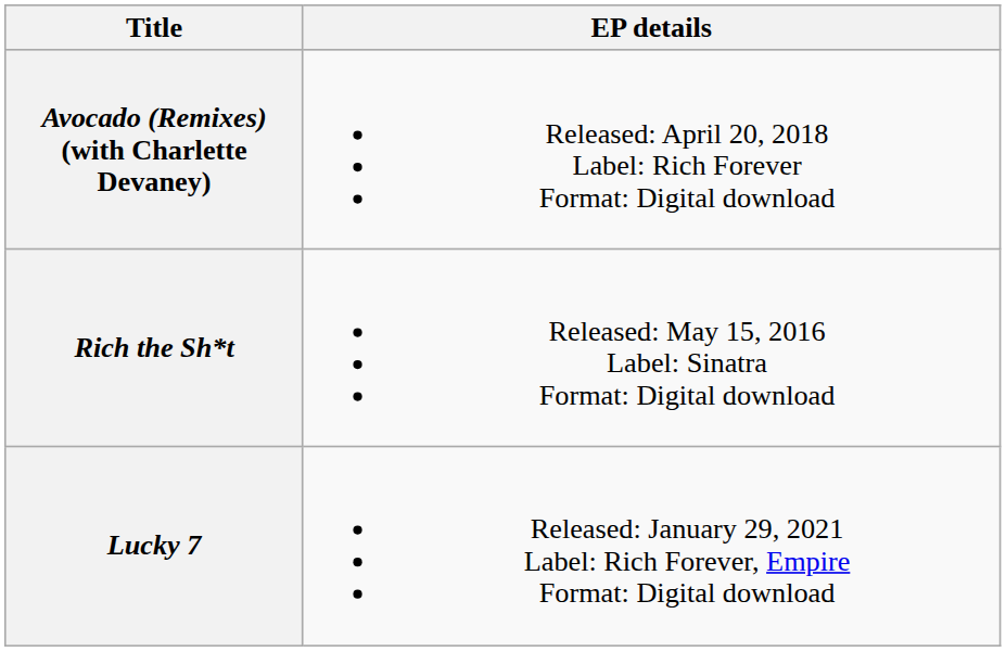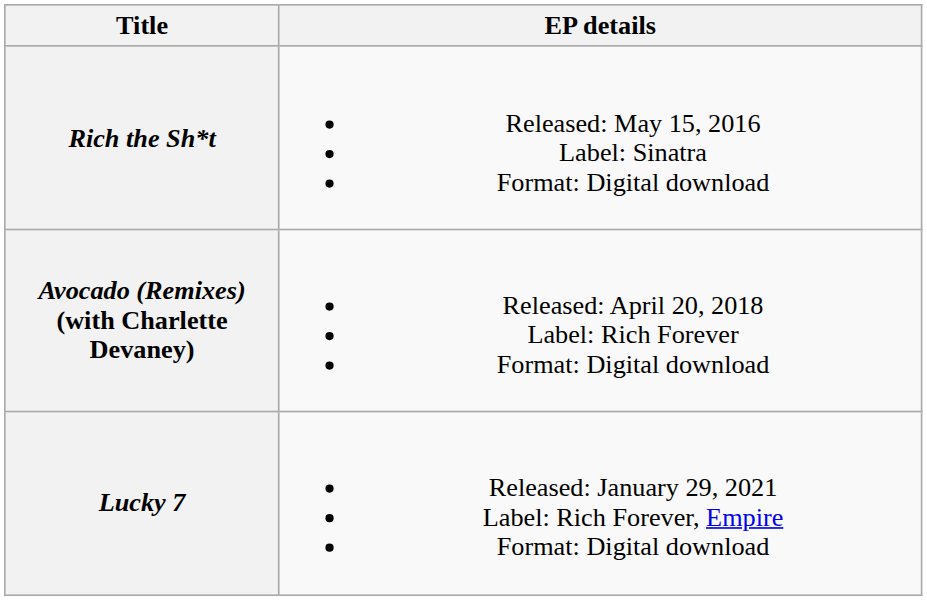rows swapped: Rich the Sh*t <-> Avocado (Remixes) (with Charlette Devaney)
